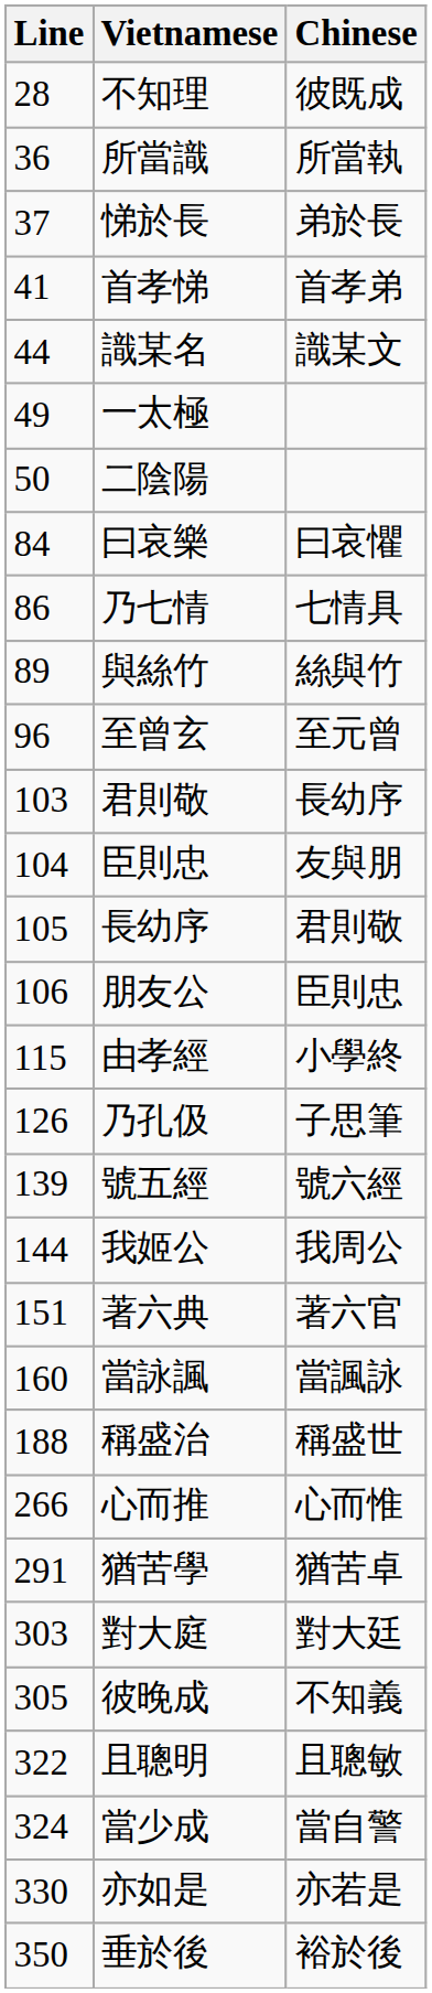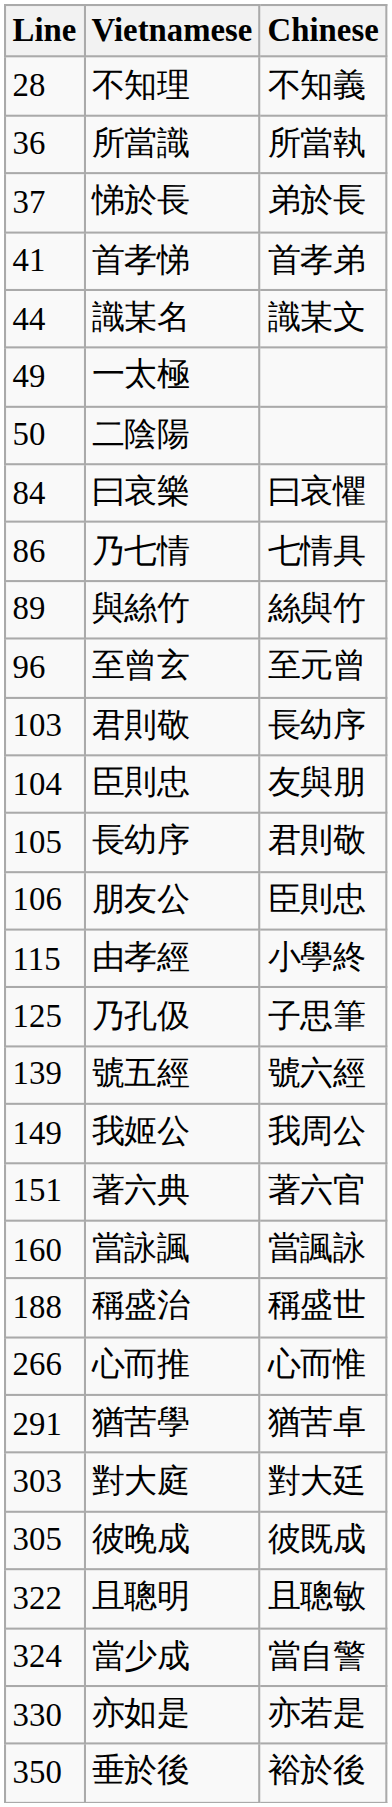不知理 | Chinese: 彼既成 -> 不知義
乃孔伋 | Line: 126 -> 125
我姬公 | Line: 144 -> 149
彼晚成 | Chinese: 不知義 -> 彼既成
